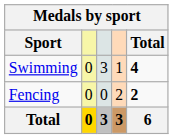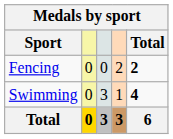rows swapped: Fencing <-> Swimming
